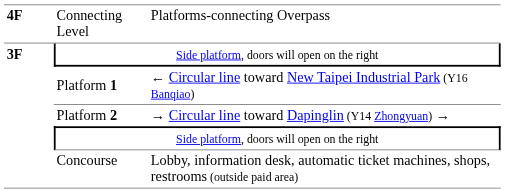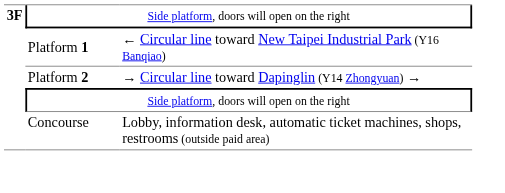- row: 4F | Connecting Level | Platforms-connecting Overpass
